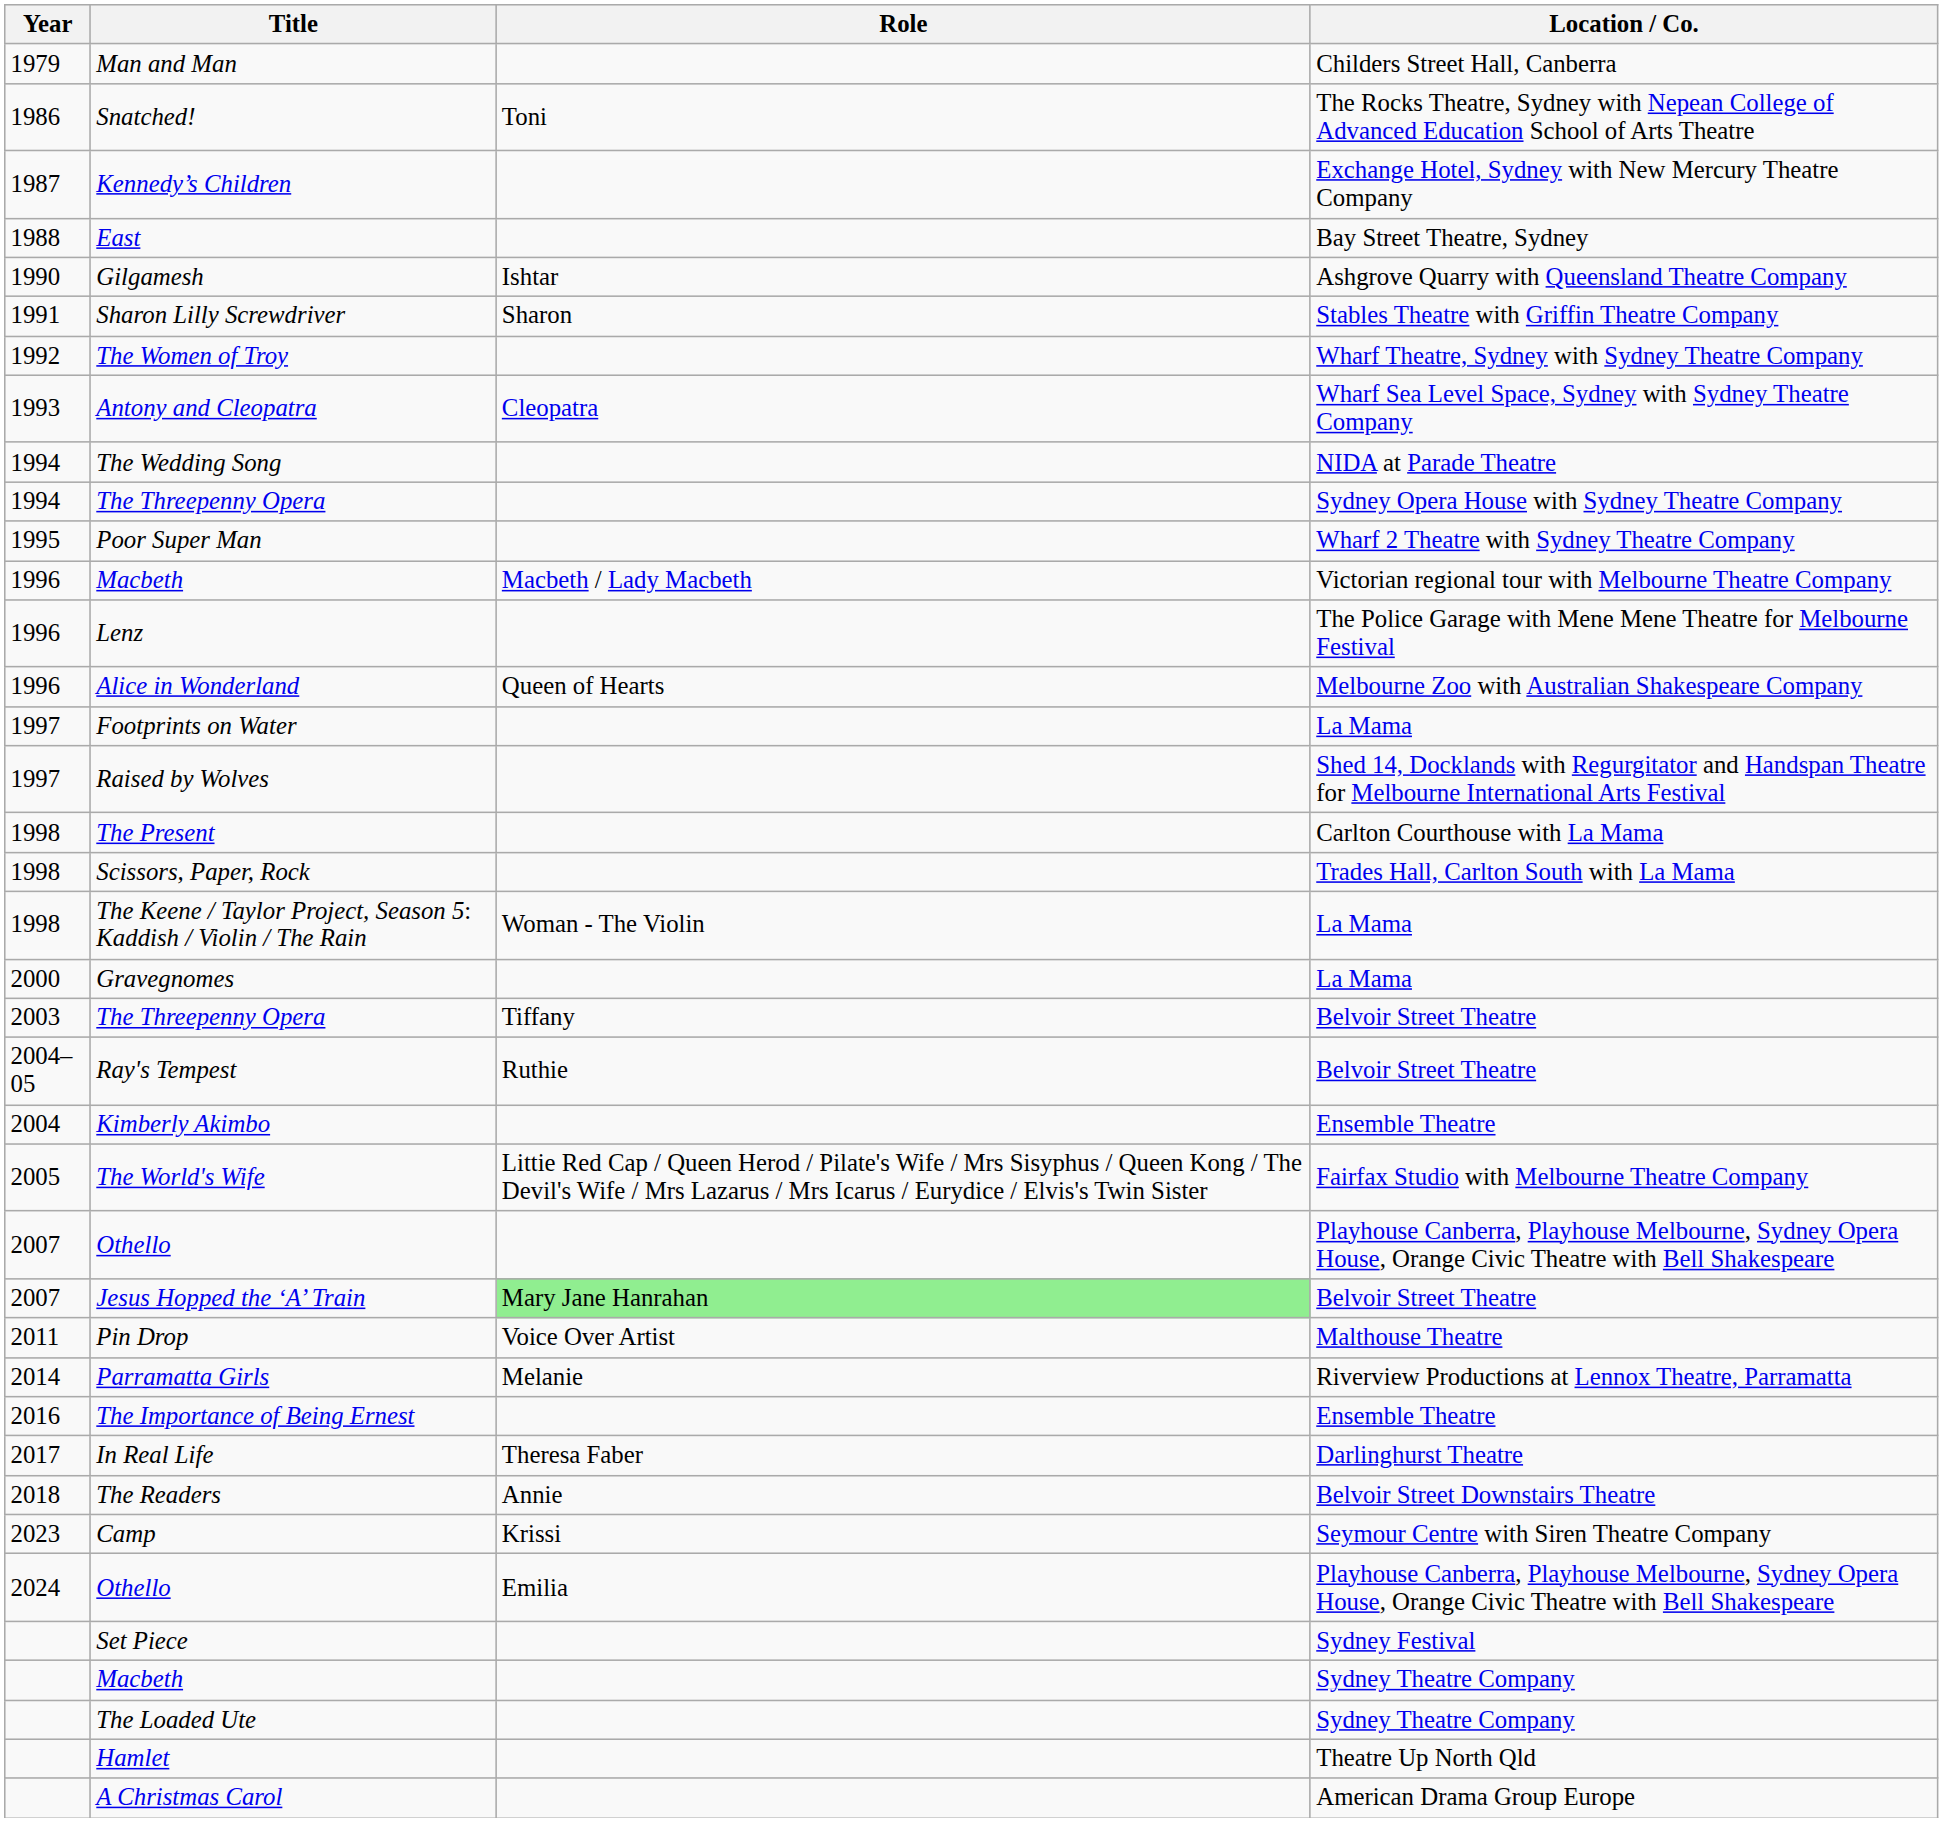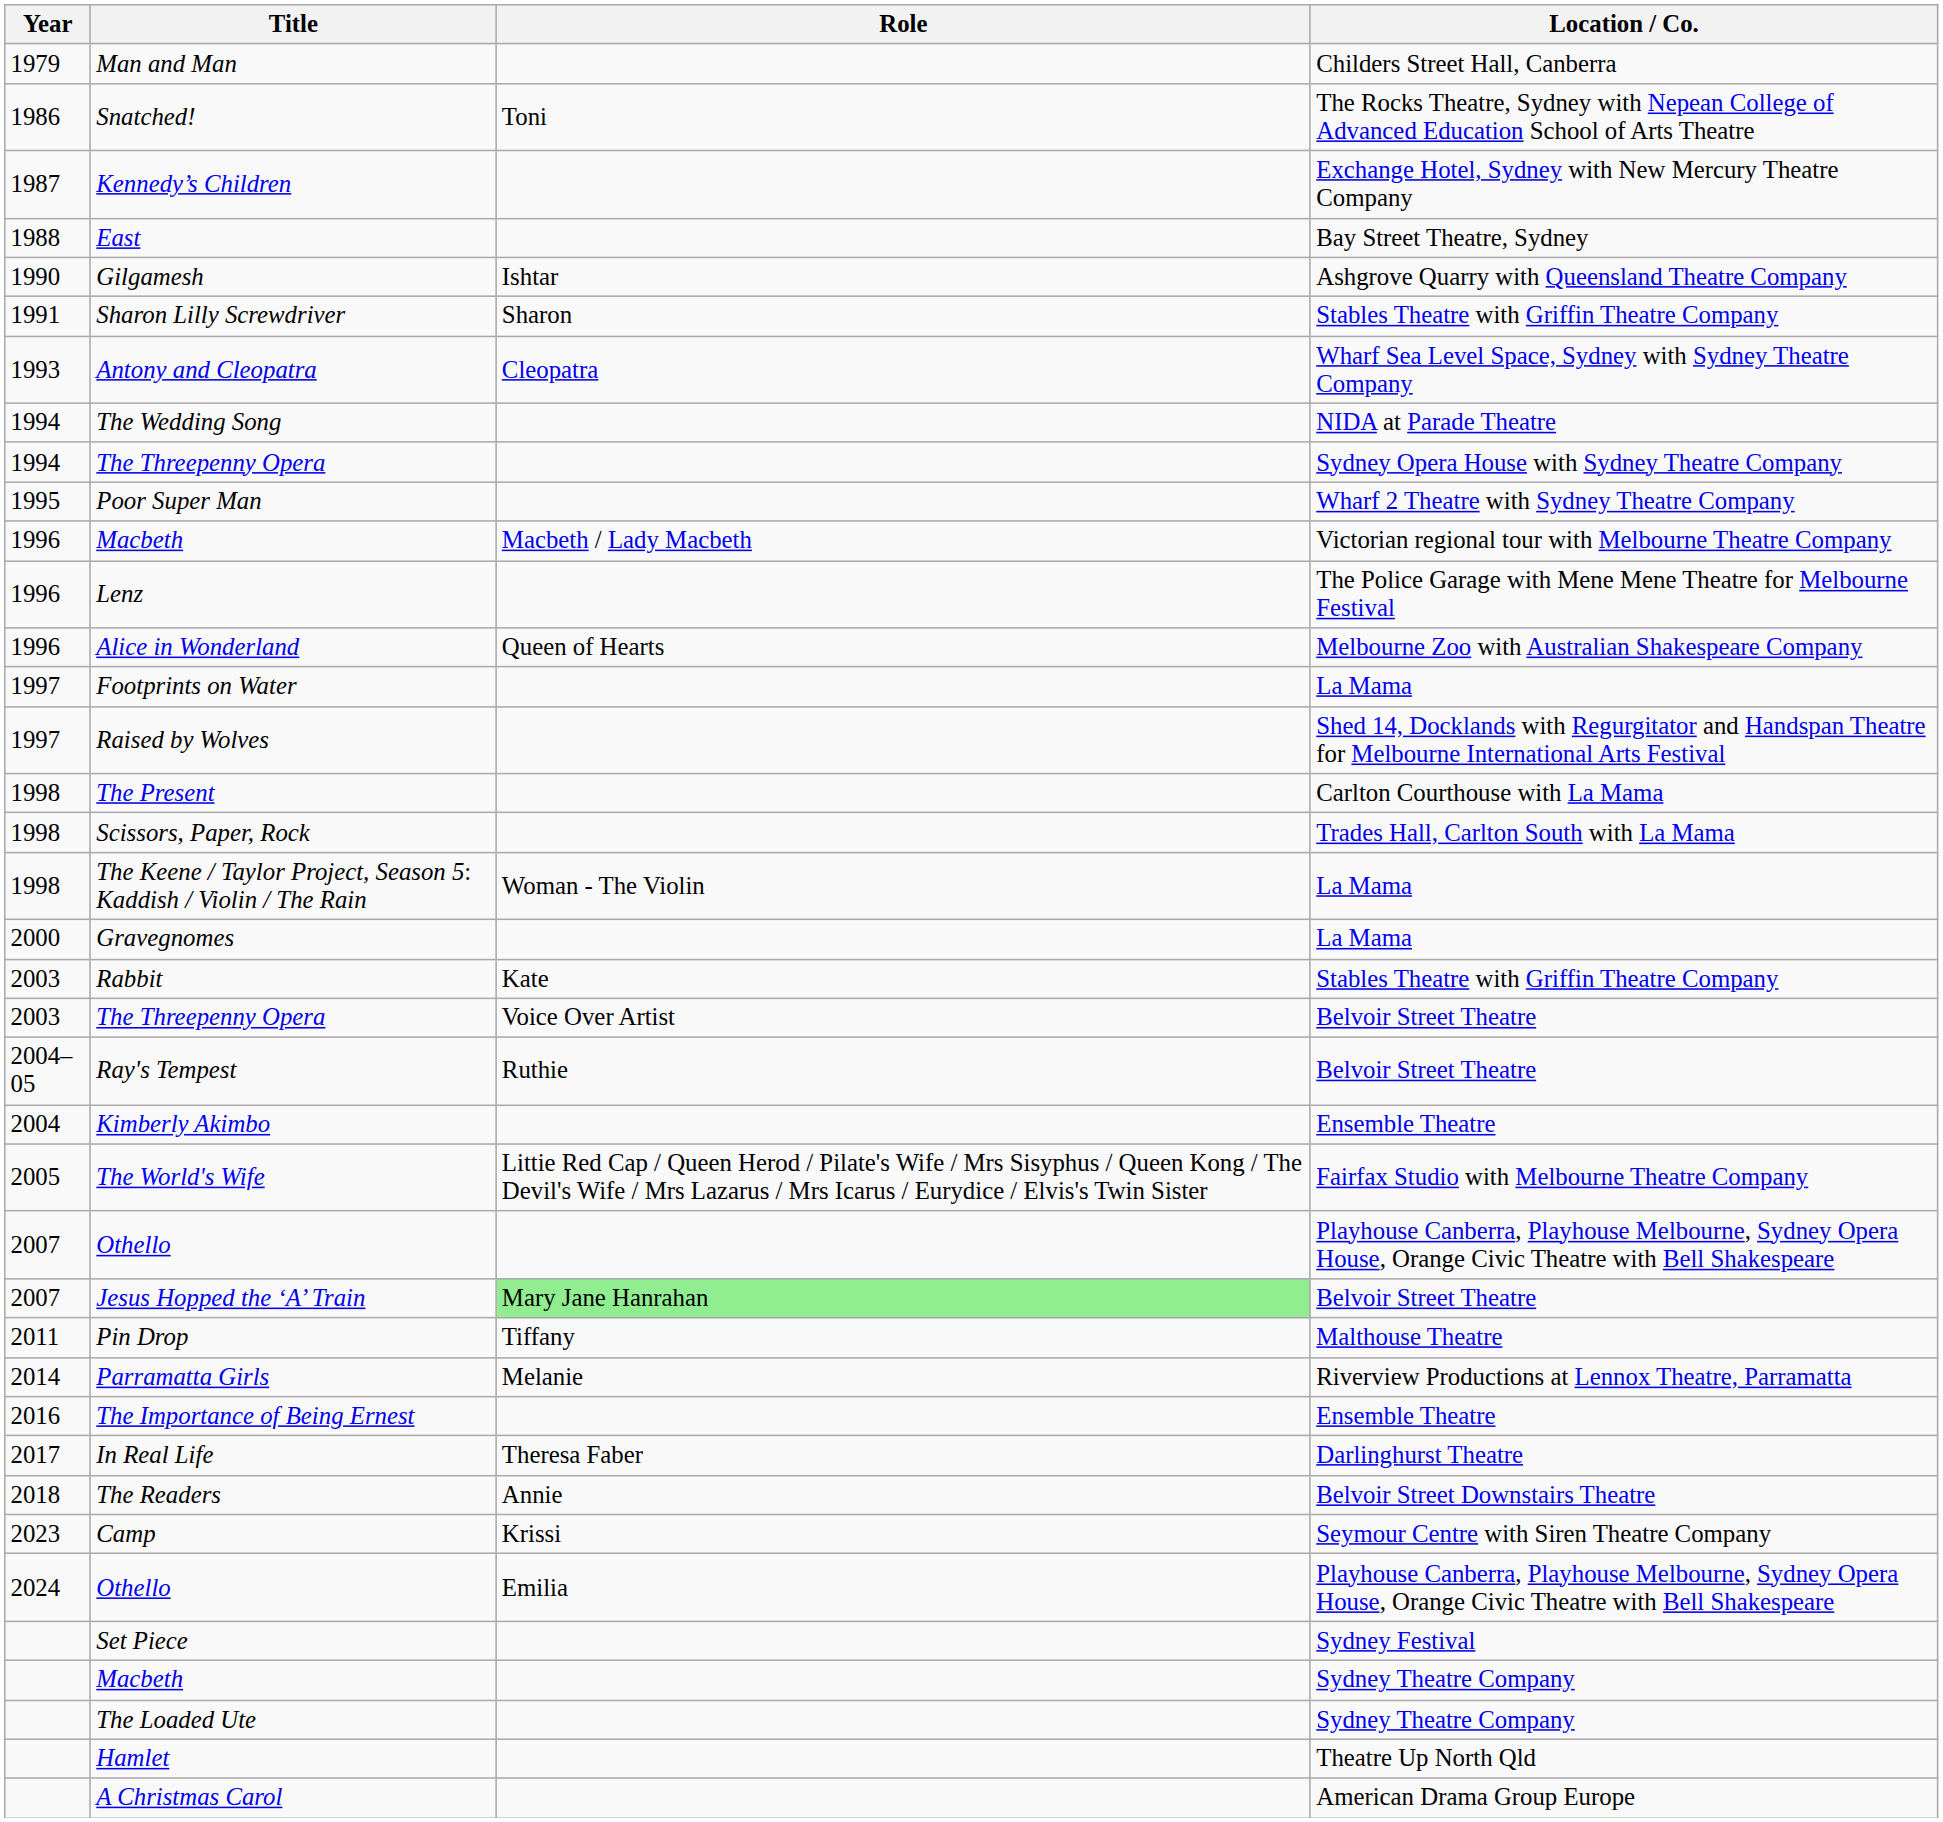- row: 1992 | The Women of Troy | Wharf Theatre, Sydney with Sydney Theatre Company
+ row: 2003 | Rabbit | Kate | Stables Theatre with Griffin Theatre Company
2003 / The Threepenny Opera | Role: Tiffany -> Voice Over Artist
Pin Drop | Role: Voice Over Artist -> Tiffany
